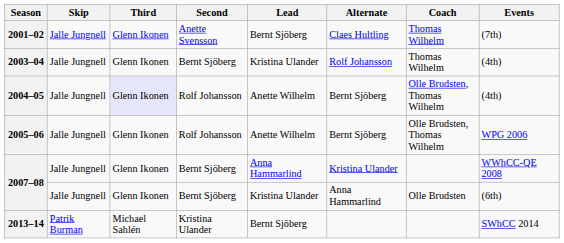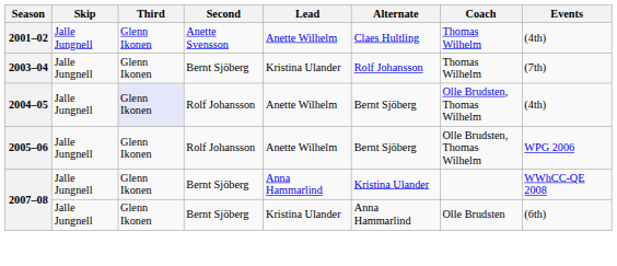2001–02 | Lead: Bernt Sjöberg -> Anette Wilhelm
2001–02 | Events: (7th) -> (4th)
2003–04 | Events: (4th) -> (7th)
- row: 2013–14 | Patrik Burman | Michael Sahlén | Kristina Ulander | Bernt Sjöberg | SWhCC 2014
